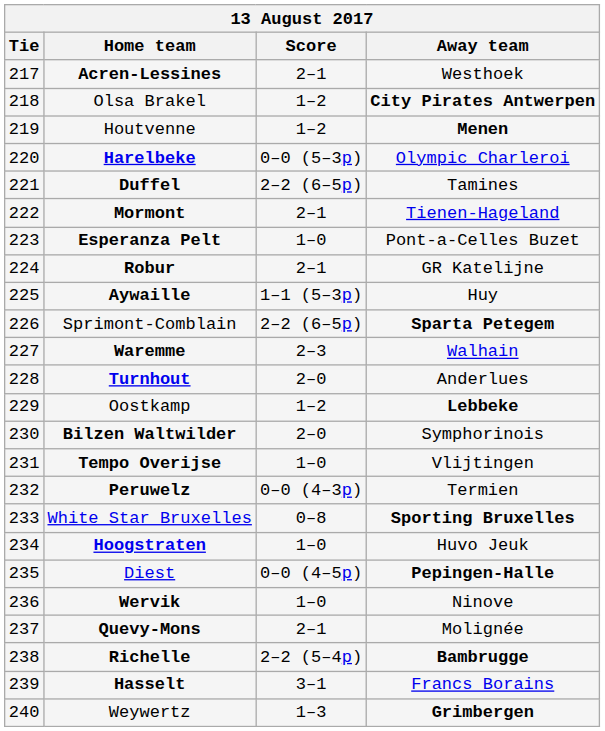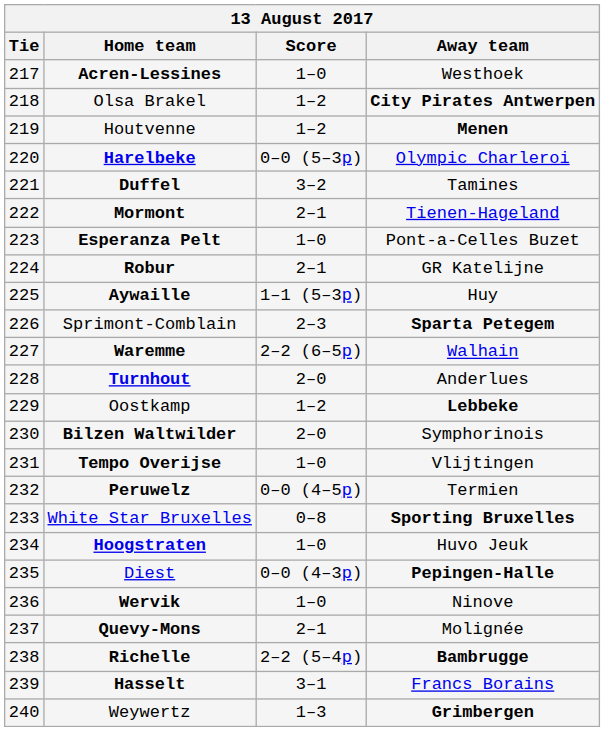Acren-Lessines | Score: 2–1 -> 1–0
Duffel | Score: 2–2 (6–5p) -> 3–2
Sprimont-Comblain | Score: 2–2 (6–5p) -> 2–3
Waremme | Score: 2–3 -> 2–2 (6–5p)
Peruwelz | Score: 0–0 (4–3p) -> 0–0 (4–5p)
Diest | Score: 0–0 (4–5p) -> 0–0 (4–3p)
